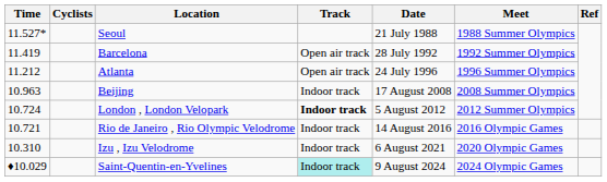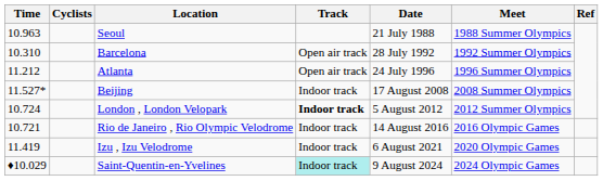Seoul | Time: 11.527* -> 10.963
Barcelona | Time: 11.419 -> 10.310
Beijing | Time: 10.963 -> 11.527*
Izu , Izu Velodrome | Time: 10.310 -> 11.419
